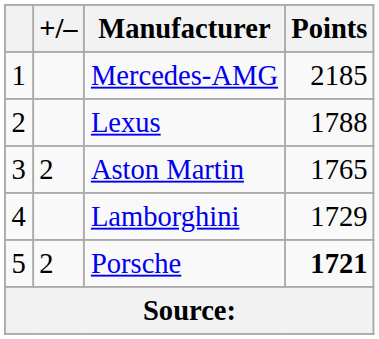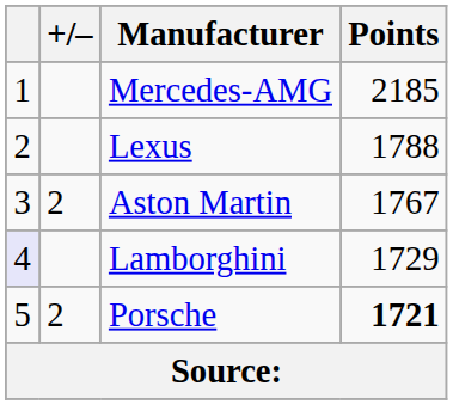Aston Martin | Points: 1765 -> 1767
Lamborghini | column 1: no background -> lavender background
